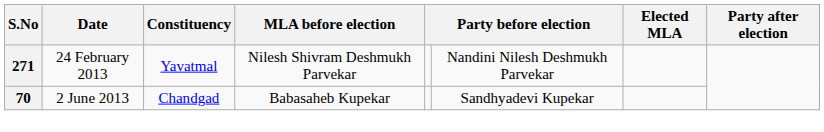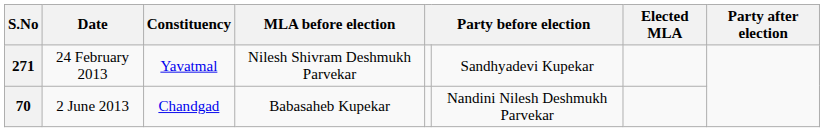271 | column 6: Nandini Nilesh Deshmukh Parvekar -> Sandhyadevi Kupekar
70 | column 6: Sandhyadevi Kupekar -> Nandini Nilesh Deshmukh Parvekar
